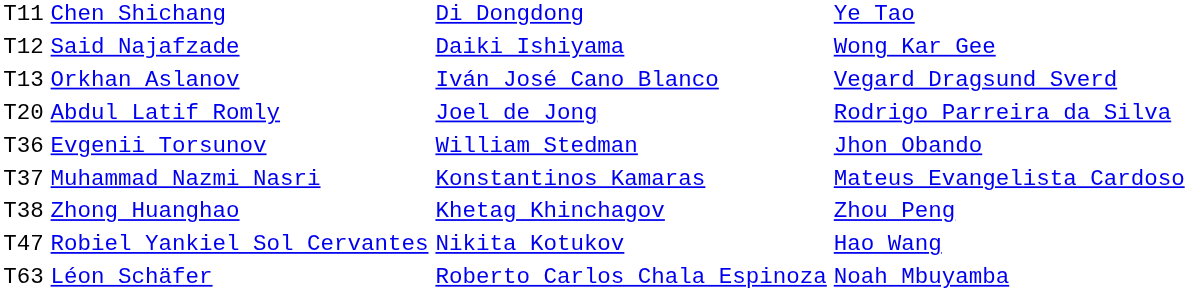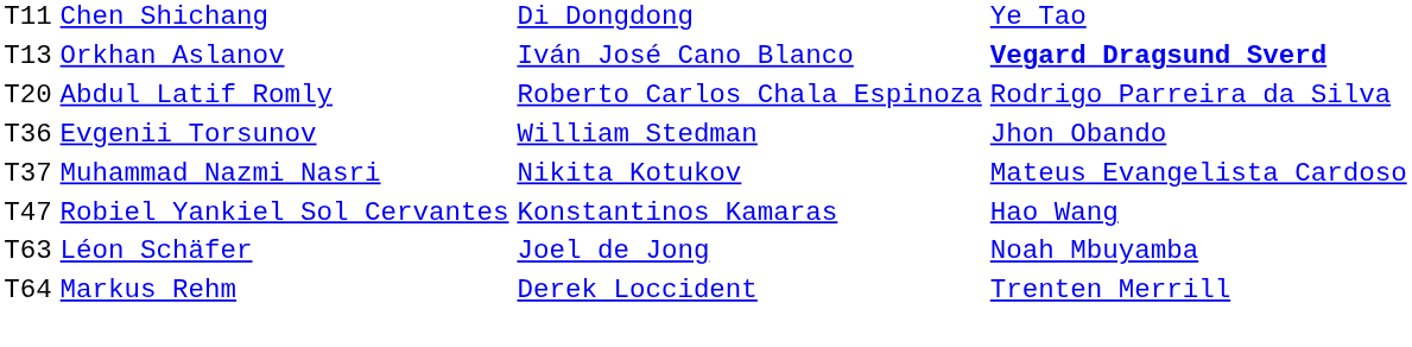- row: T12 | Said Najafzade | Daiki Ishiyama | Wong Kar Gee
Orkhan Aslanov | column 4: normal -> bold
Abdul Latif Romly | column 3: Joel de Jong -> Roberto Carlos Chala Espinoza
Muhammad Nazmi Nasri | column 3: Konstantinos Kamaras -> Nikita Kotukov
- row: T38 | Zhong Huanghao | Khetag Khinchagov | Zhou Peng
Robiel Yankiel Sol Cervantes | column 3: Nikita Kotukov -> Konstantinos Kamaras
Léon Schäfer | column 3: Roberto Carlos Chala Espinoza -> Joel de Jong
+ row: T64 | Markus Rehm | Derek Loccident | Trenten Merrill
